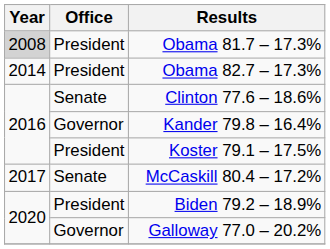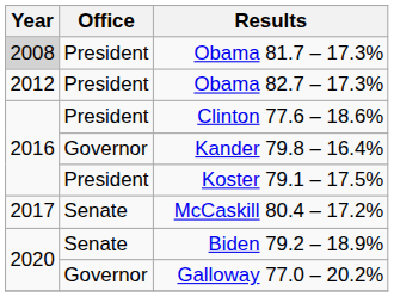Obama 82.7 – 17.3% | Year: 2014 -> 2012
Clinton 77.6 – 18.6% | Office: Senate -> President
Biden 79.2 – 18.9% | Office: President -> Senate
